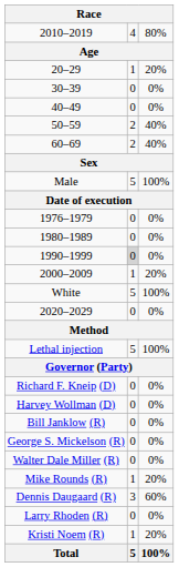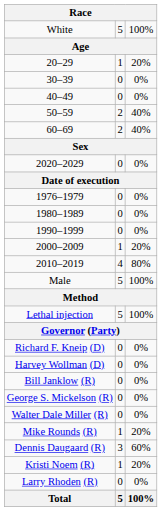rows swapped: White <-> 2010–2019
rows swapped: Male <-> 2020–2029
1990–1999 | column 2: lightgrey background -> no background
rows swapped: Kristi Noem (R) <-> Larry Rhoden (R)
